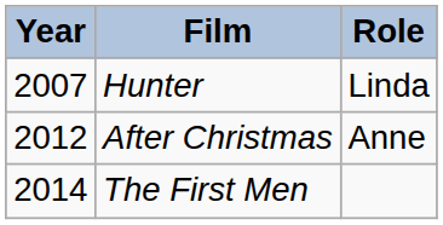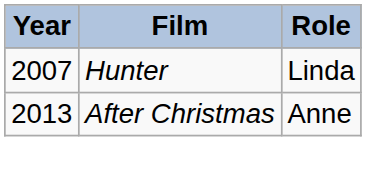After Christmas | Year: 2012 -> 2013
- row: 2014 | The First Men
